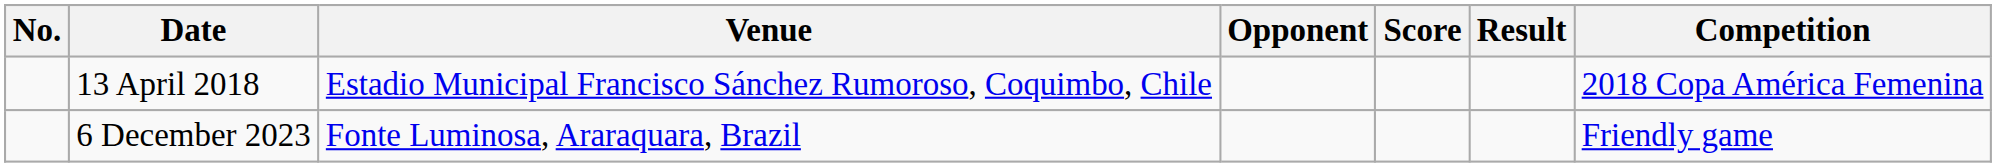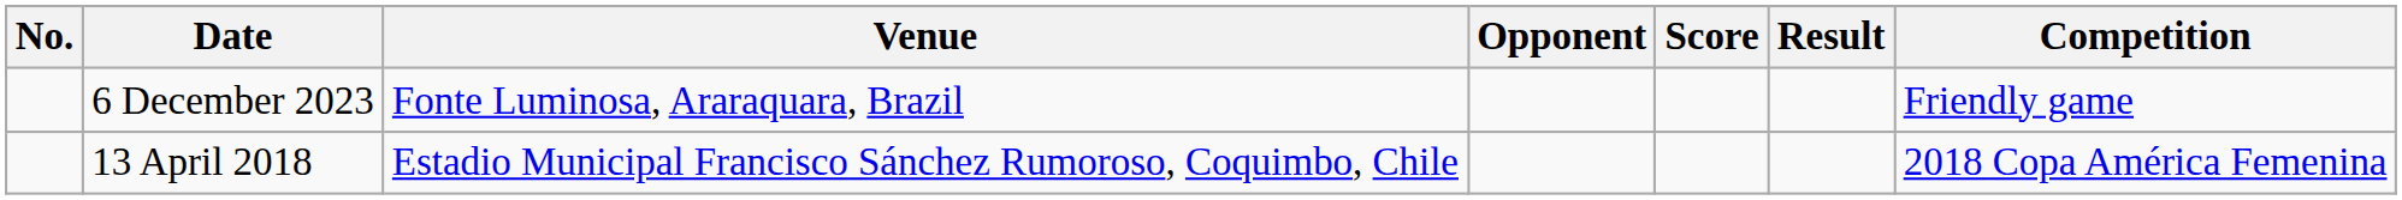rows swapped: 13 April 2018 <-> 6 December 2023
